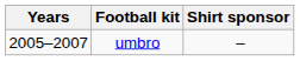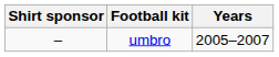columns swapped: Years <-> Shirt sponsor
